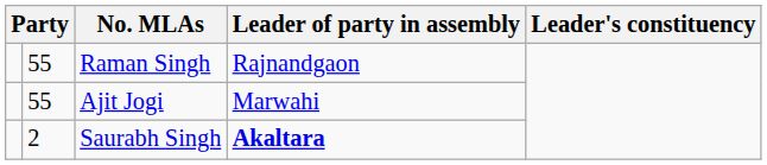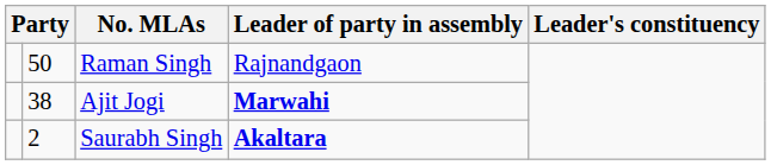Raman Singh | column 2: 55 -> 50
Ajit Jogi | column 2: 55 -> 38
Ajit Jogi | Leader of party in assembly: normal -> bold
